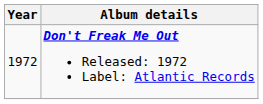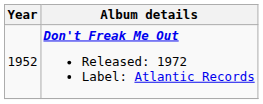Don't Freak Me Out Released: 1972 Label: Atlantic Records | Year: 1972 -> 1952
